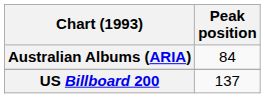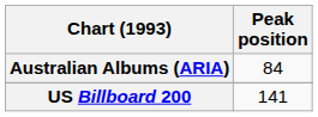US Billboard 200 | Peak position: 137 -> 141
